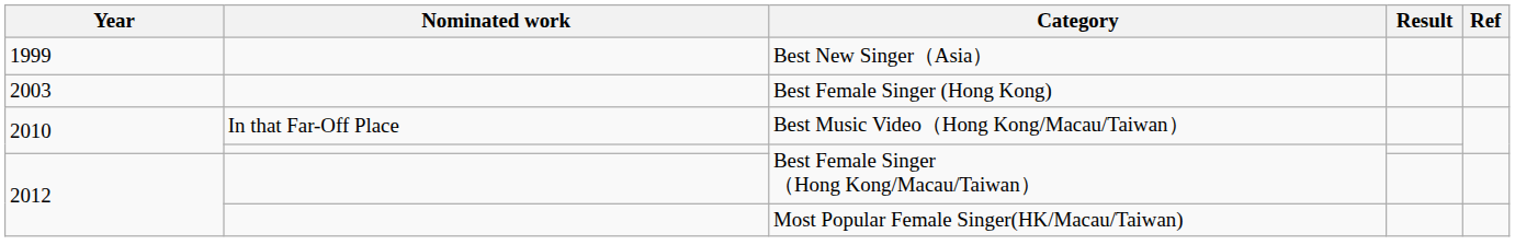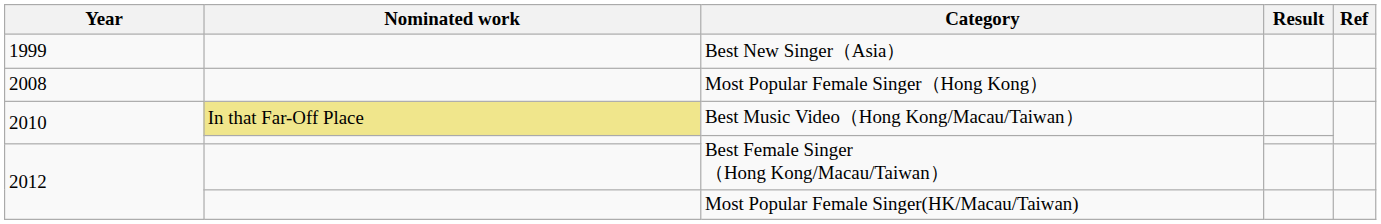- row: 2003 | Best Female Singer (Hong Kong)
+ row: 2008 | Most Popular Female Singer（Hong Kong）
Best Music Video（Hong Kong/Macau/Taiwan） | Nominated work: no background -> khaki background
